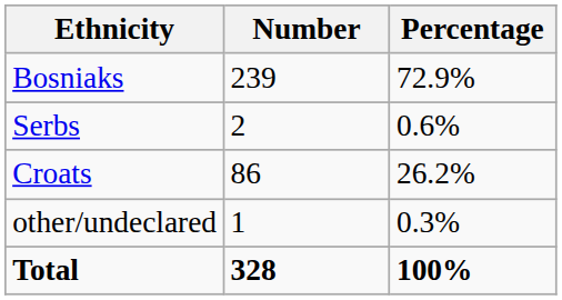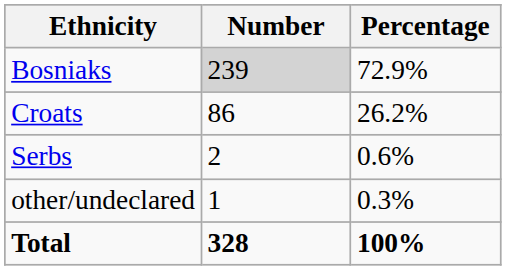Bosniaks | Number: no background -> lightgrey background
rows swapped: Croats <-> Serbs
